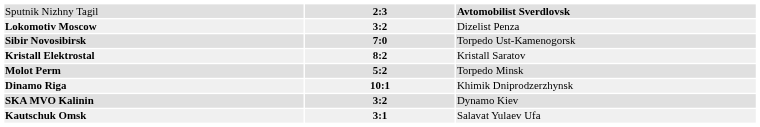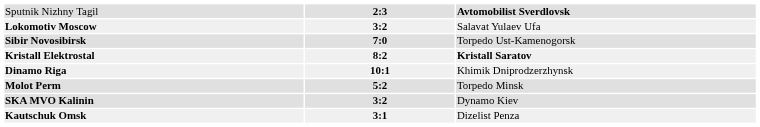Lokomotiv Moscow | column 3: Dizelist Penza -> Salavat Yulaev Ufa
Kristall Elektrostal | column 3: normal -> bold
rows swapped: Molot Perm <-> Dinamo Riga
Kautschuk Omsk | column 3: Salavat Yulaev Ufa -> Dizelist Penza
